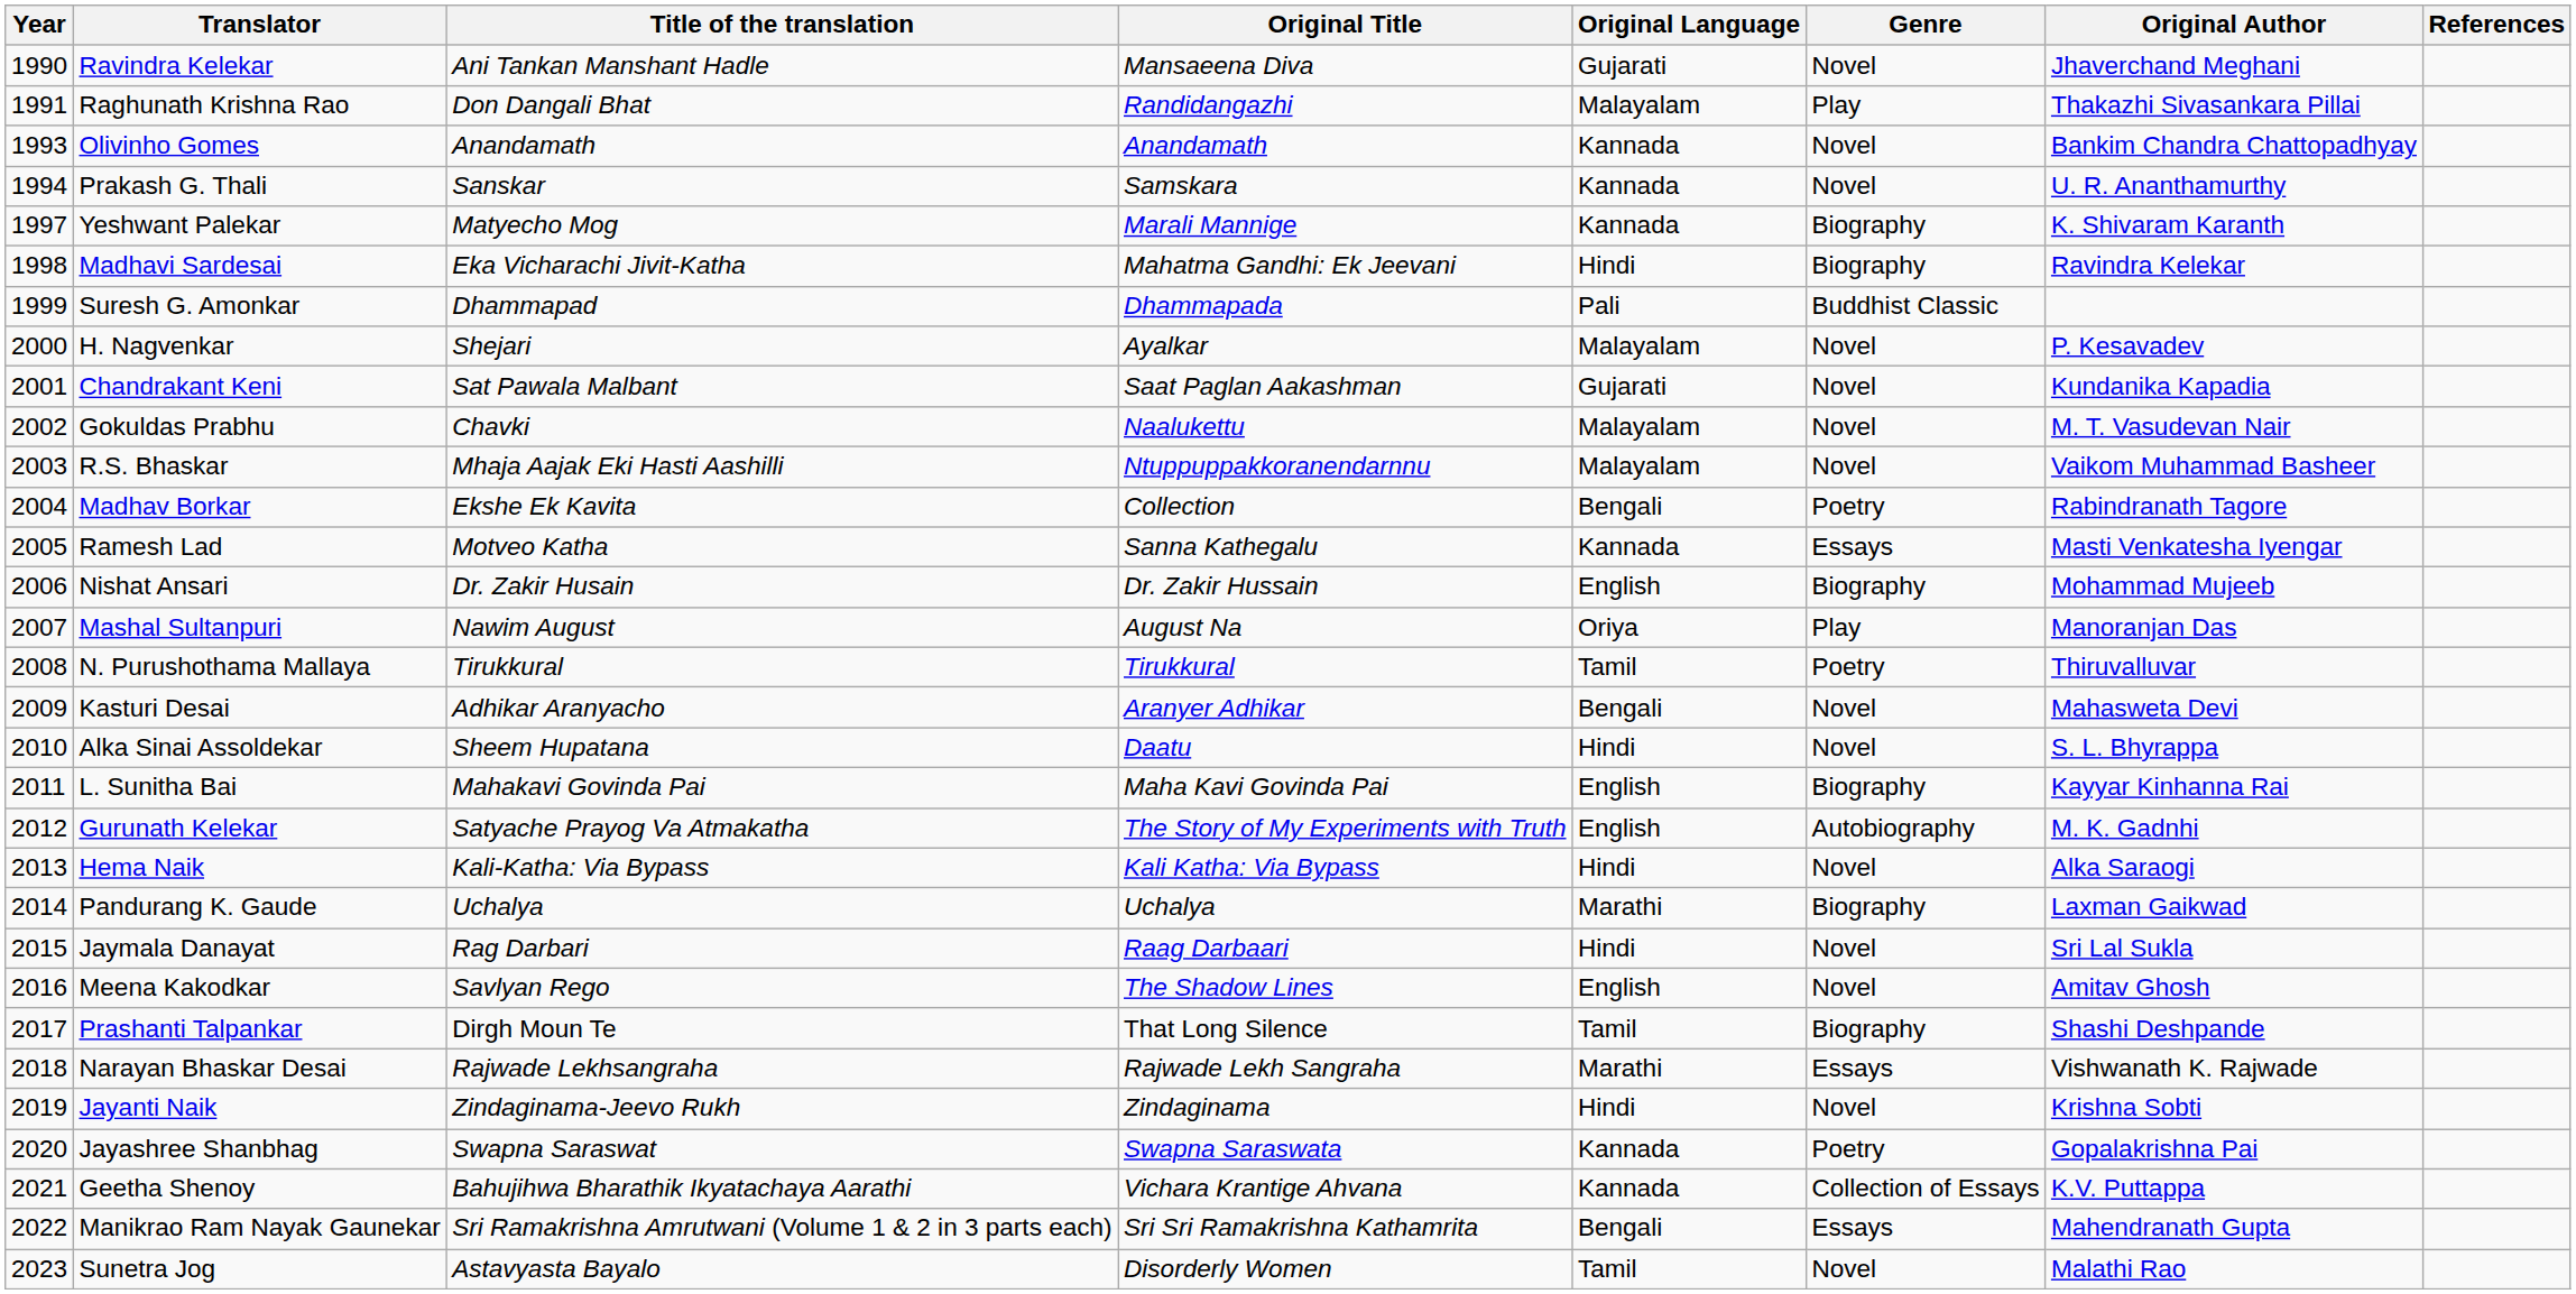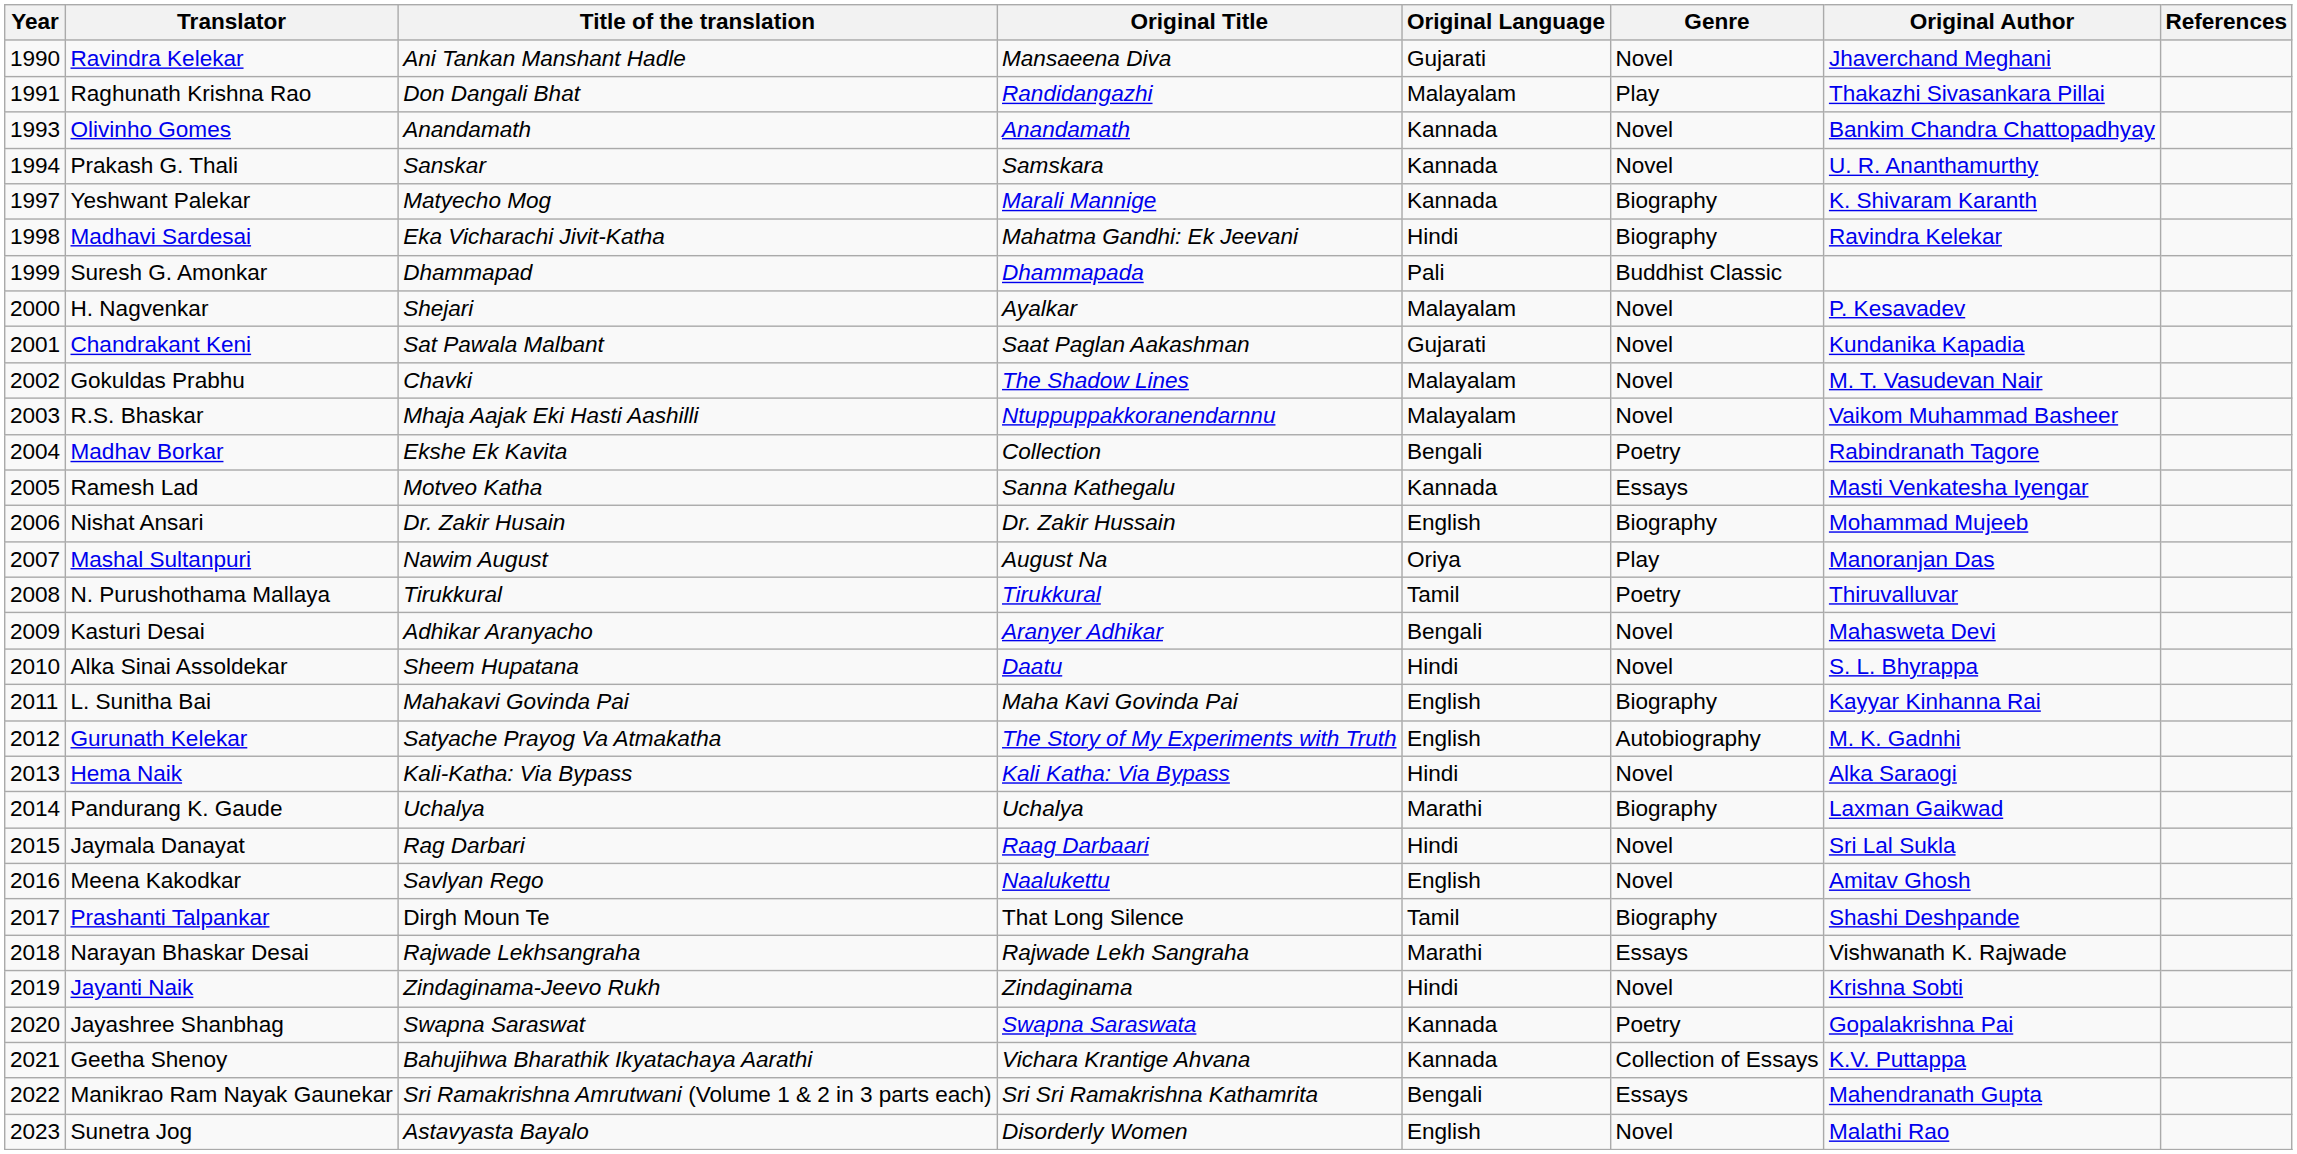Gokuldas Prabhu | Original Title: Naalukettu -> The Shadow Lines
Meena Kakodkar | Original Title: The Shadow Lines -> Naalukettu
Sunetra Jog | Original Language: Tamil -> English
